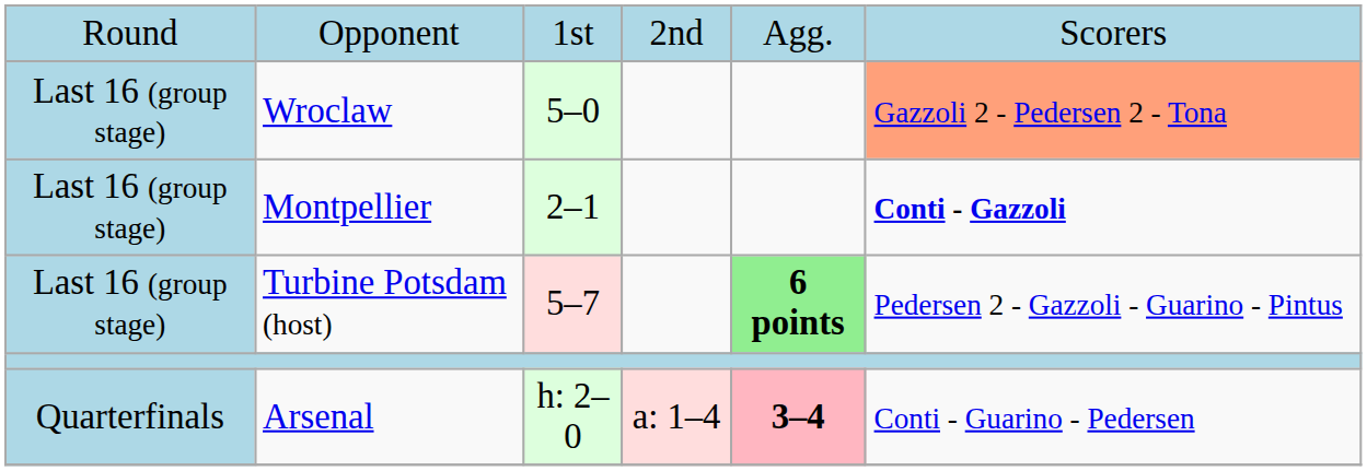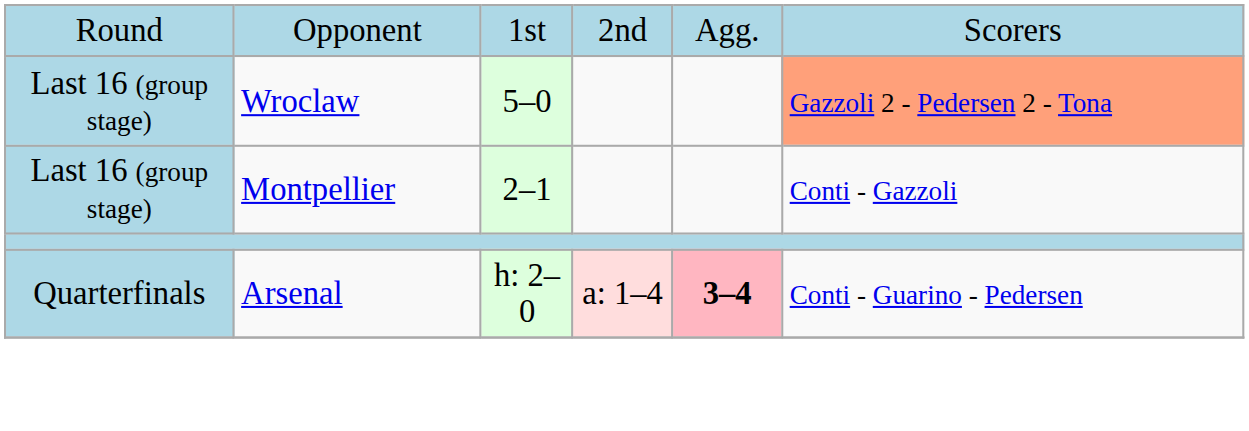Montpellier | column 6: bold -> normal
- row: Last 16 (group stage) | Turbine Potsdam (host) | 5–7 | 6 points | Pedersen 2 - Gazzoli - Guarino - Pintus
